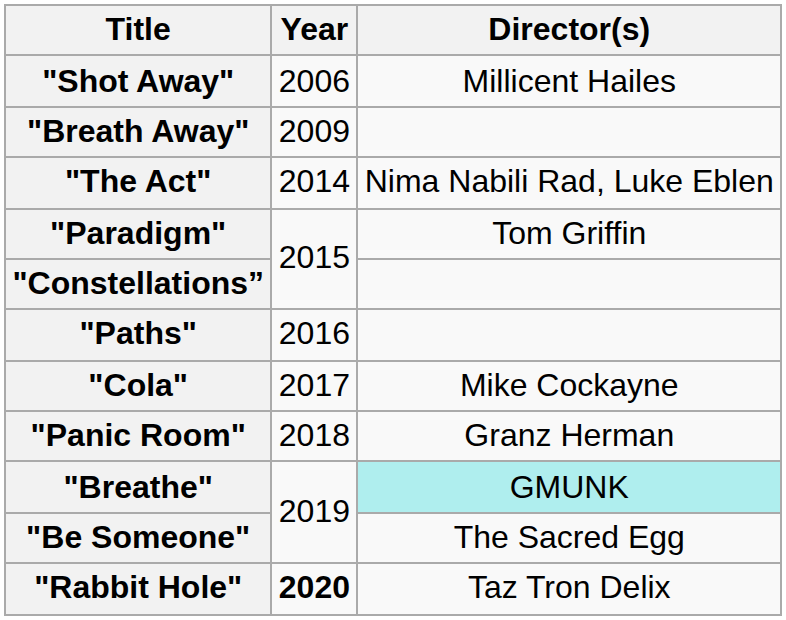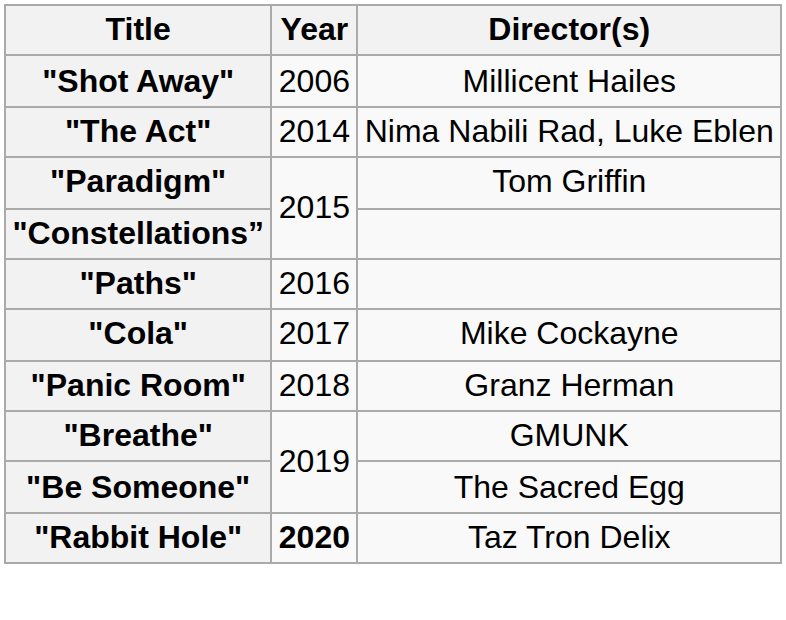- row: "Breath Away" | 2009
"Breathe" | Director(s): paleturquoise background -> no background
